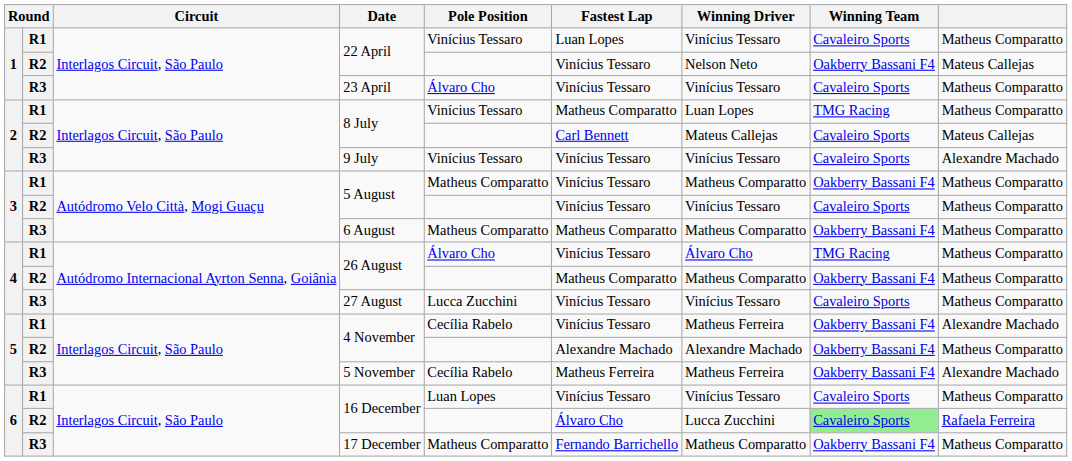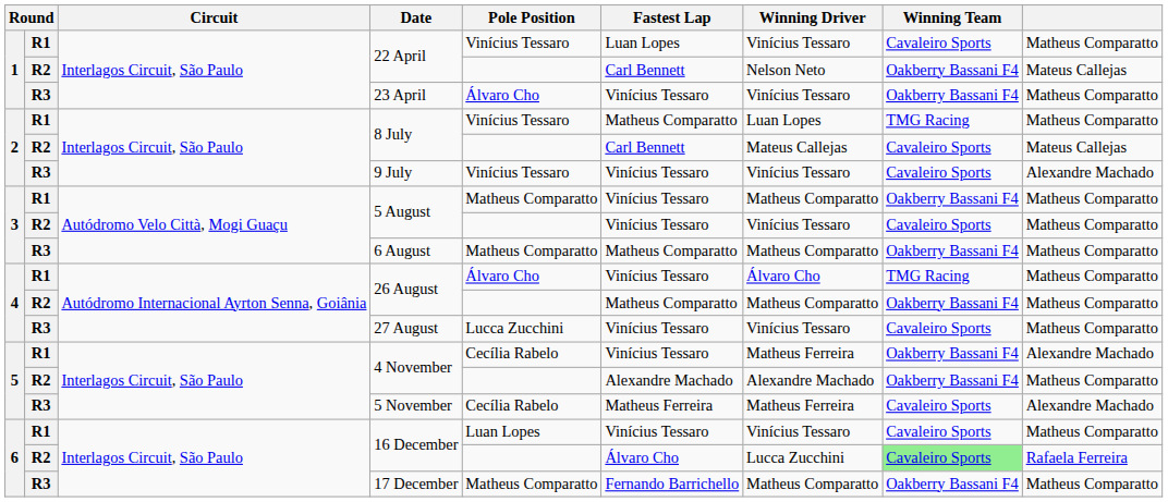R2 / 22 April | Fastest Lap: Vinícius Tessaro -> Carl Bennett
23 April | Winning Team: Cavaleiro Sports -> Oakberry Bassani F4
5 November | Winning Team: Oakberry Bassani F4 -> Cavaleiro Sports
